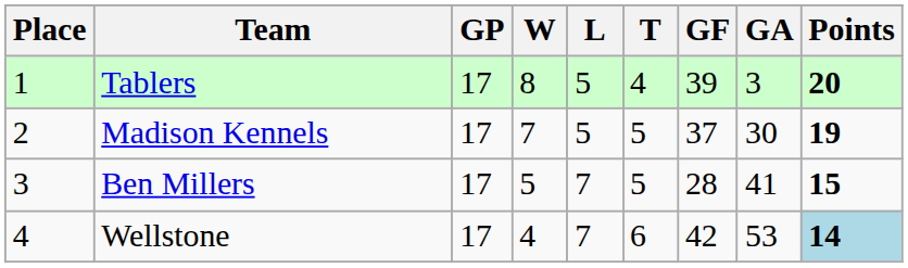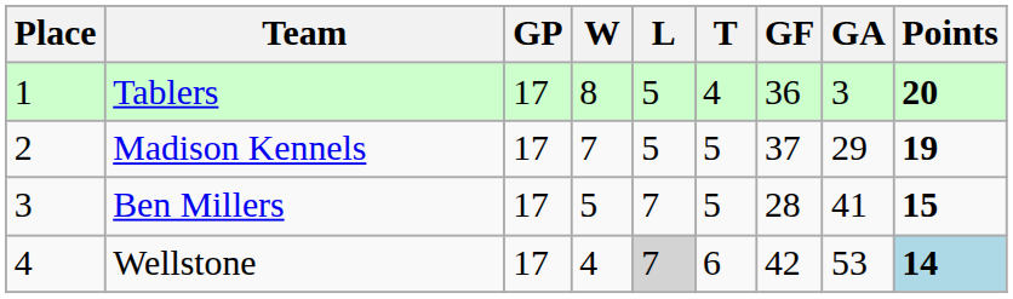Tablers | GF: 39 -> 36
Madison Kennels | GA: 30 -> 29
Wellstone | L: no background -> lightgrey background
